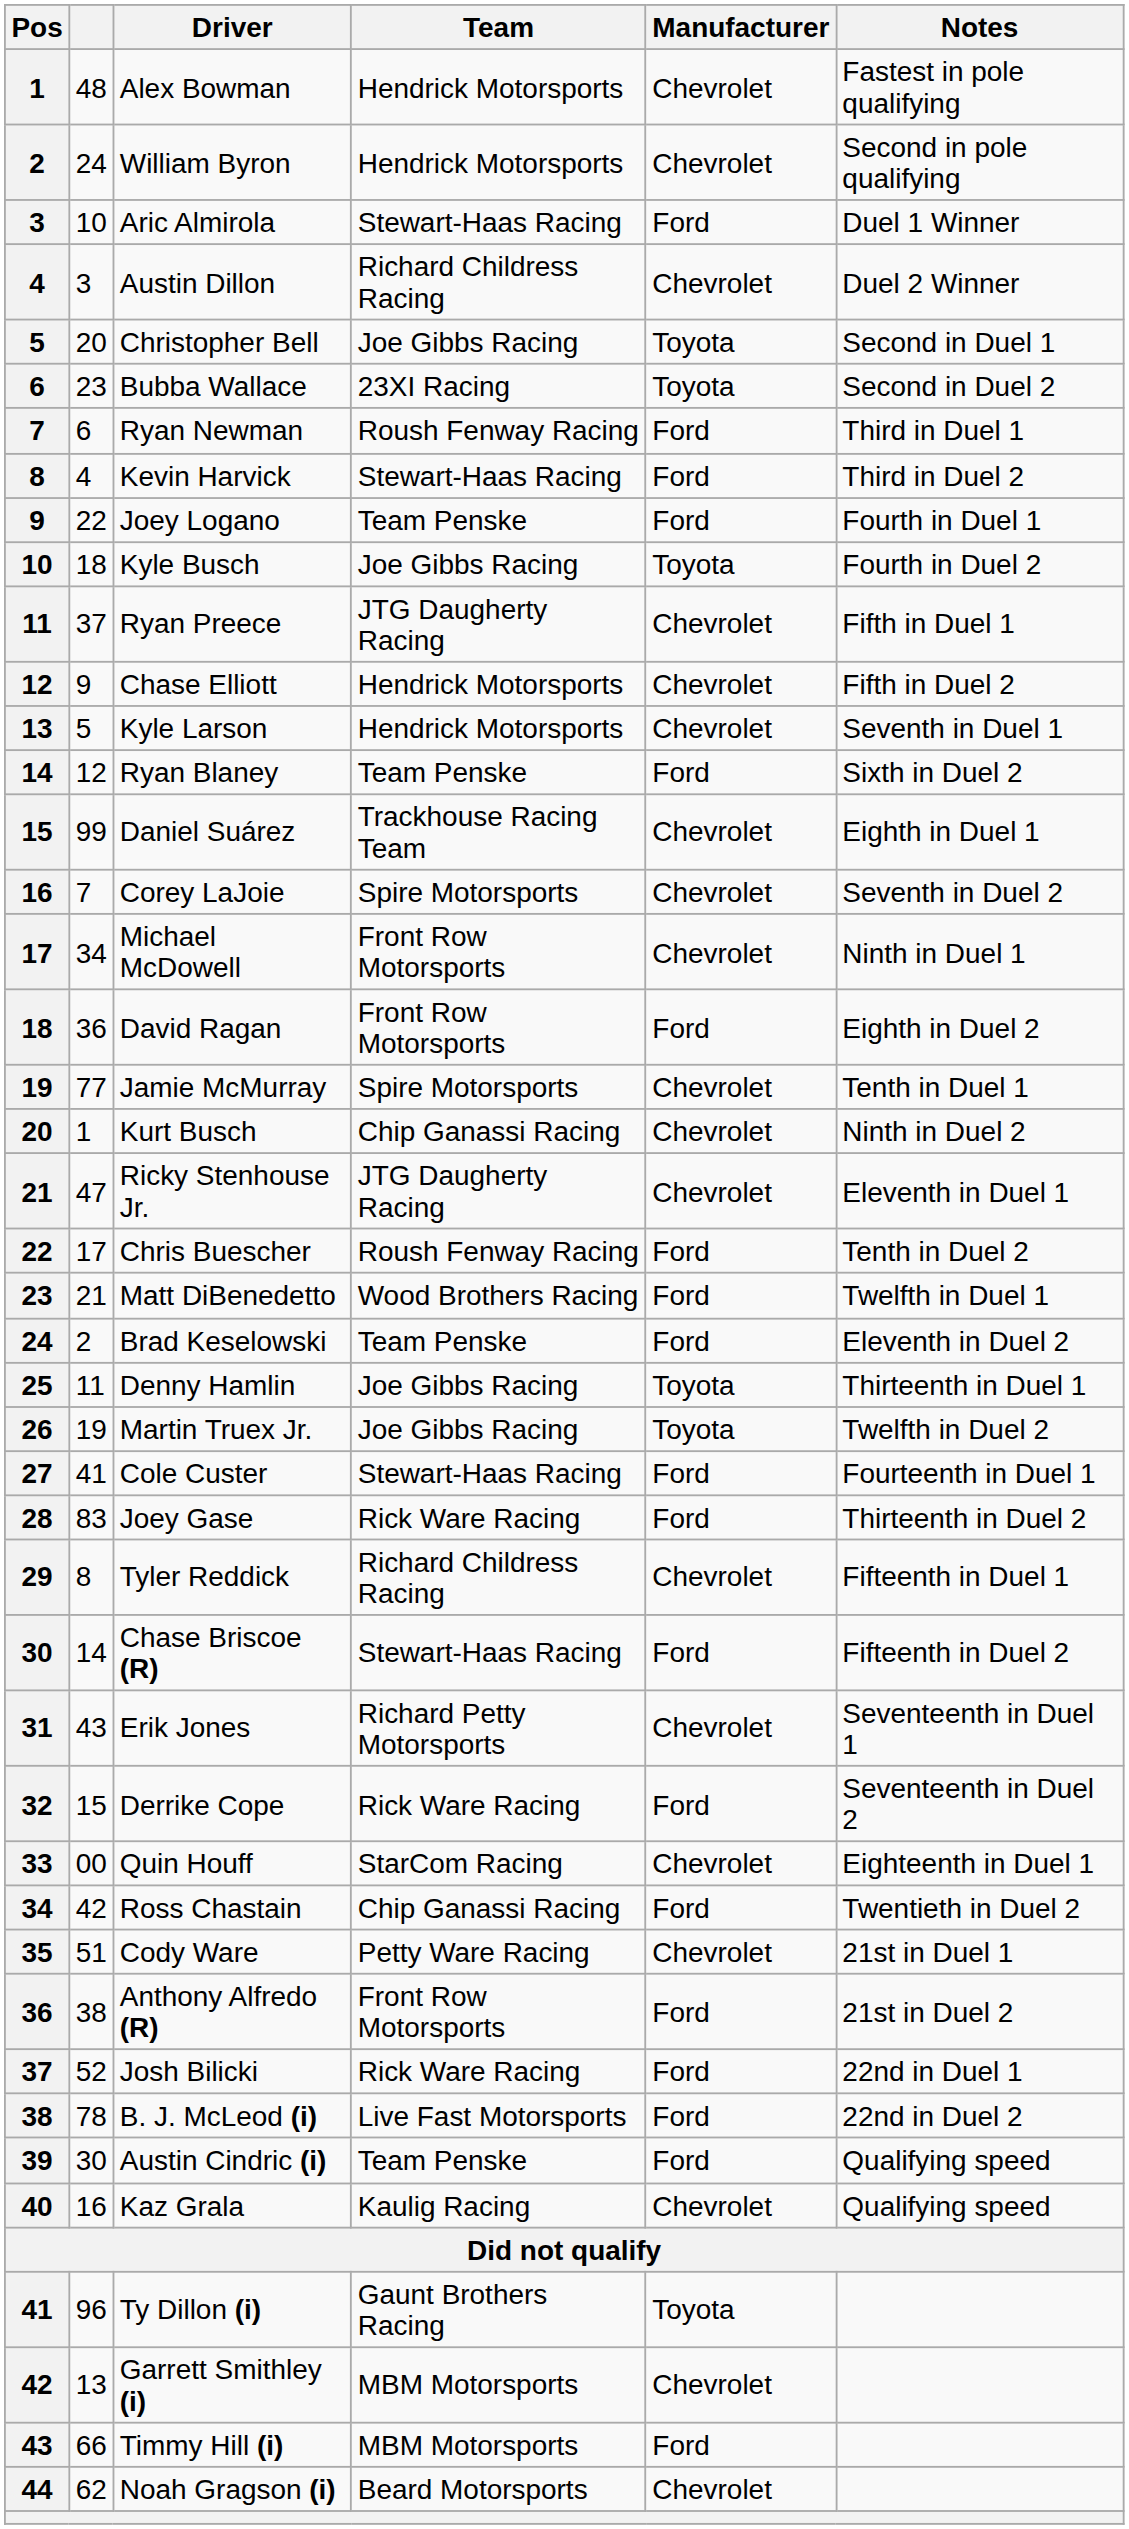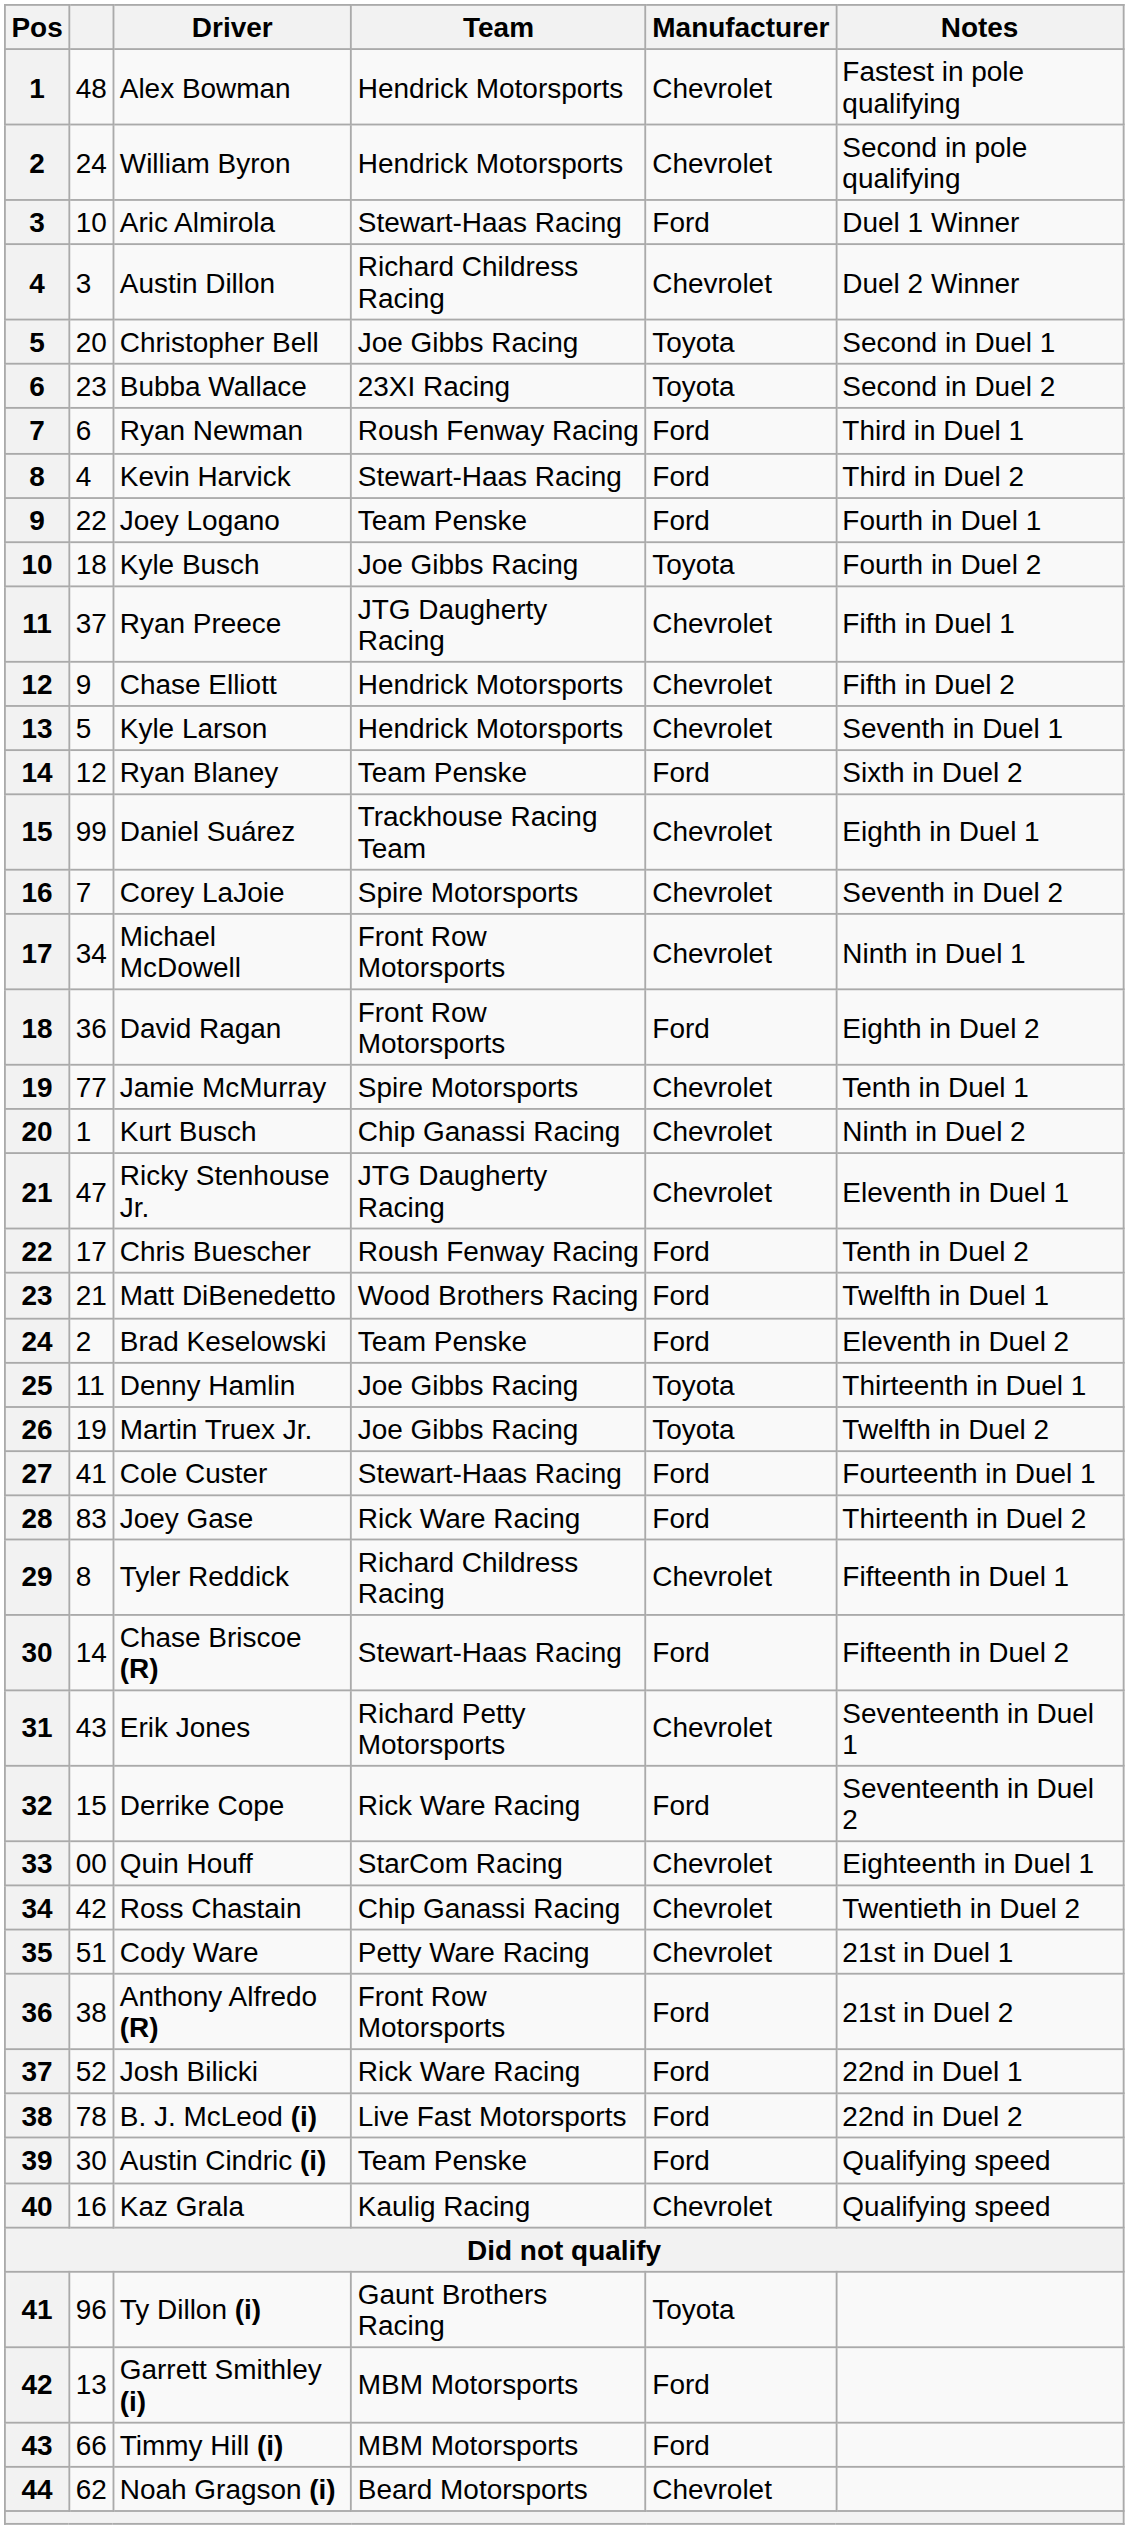Ross Chastain | Manufacturer: Ford -> Chevrolet
Garrett Smithley (i) | Manufacturer: Chevrolet -> Ford
